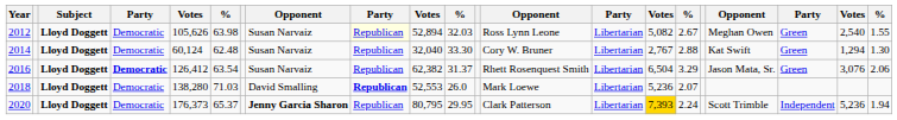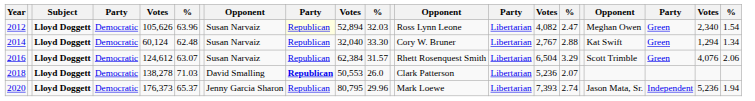2012 | column 6: 63.98 -> 63.96
2012 | column 15: 5,082 -> 4,082
2012 | column 16: 2.67 -> 2.47
2012 | column 20: 2,540 -> 2,340
2012 | column 21: 1.55 -> 1.54
2014 | column 21: 1.30 -> 1.34
2016 | column 4: bold -> normal
2016 | column 5: 126,412 -> 124,612
2016 | column 6: 63.54 -> 63.07
2016 | column 10: 62,382 -> 62,384
2016 | column 11: 31.37 -> 31.57
2016 | column 18: Jason Mata, Sr. -> Scott Trimble
2016 | column 20: 3,076 -> 4,076
2018 | column 5: 138,280 -> 138,278
2018 | column 10: 52,553 -> 50,553
2018 | column 13: Mark Loewe -> Clark Patterson
2020 | column 8: bold -> normal
2020 | column 11: 29.95 -> 29.96
2020 | column 13: Clark Patterson -> Mark Loewe
2020 | column 15: gold background -> no background
2020 | column 16: 2.24 -> 2.74
2020 | column 18: Scott Trimble -> Jason Mata, Sr.
